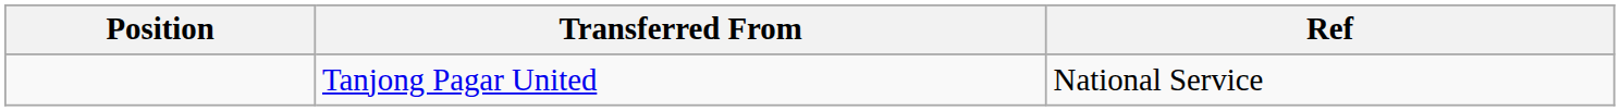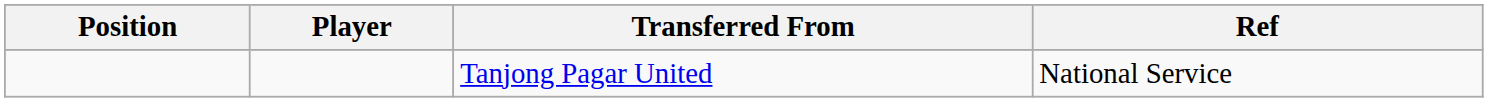+ column: Player
